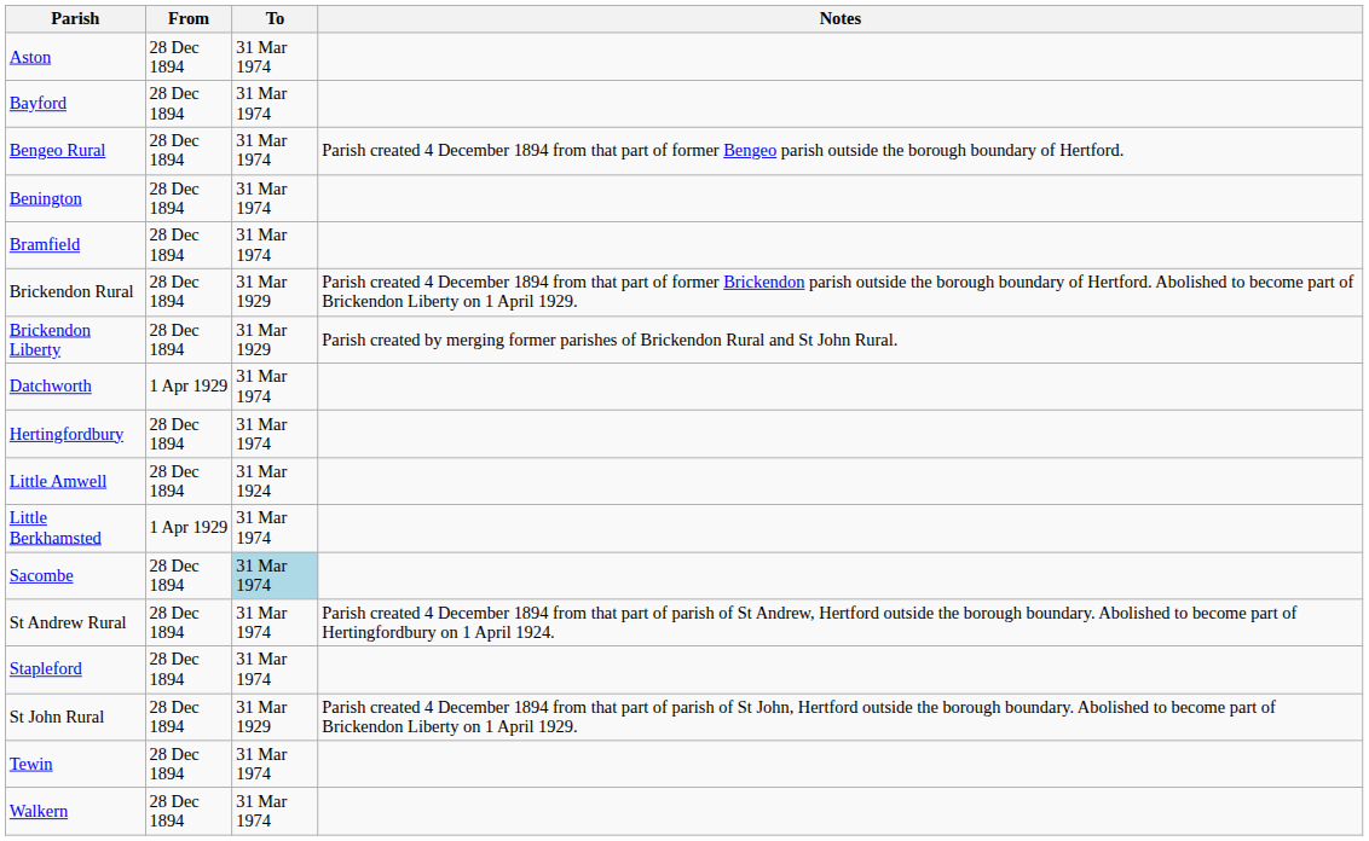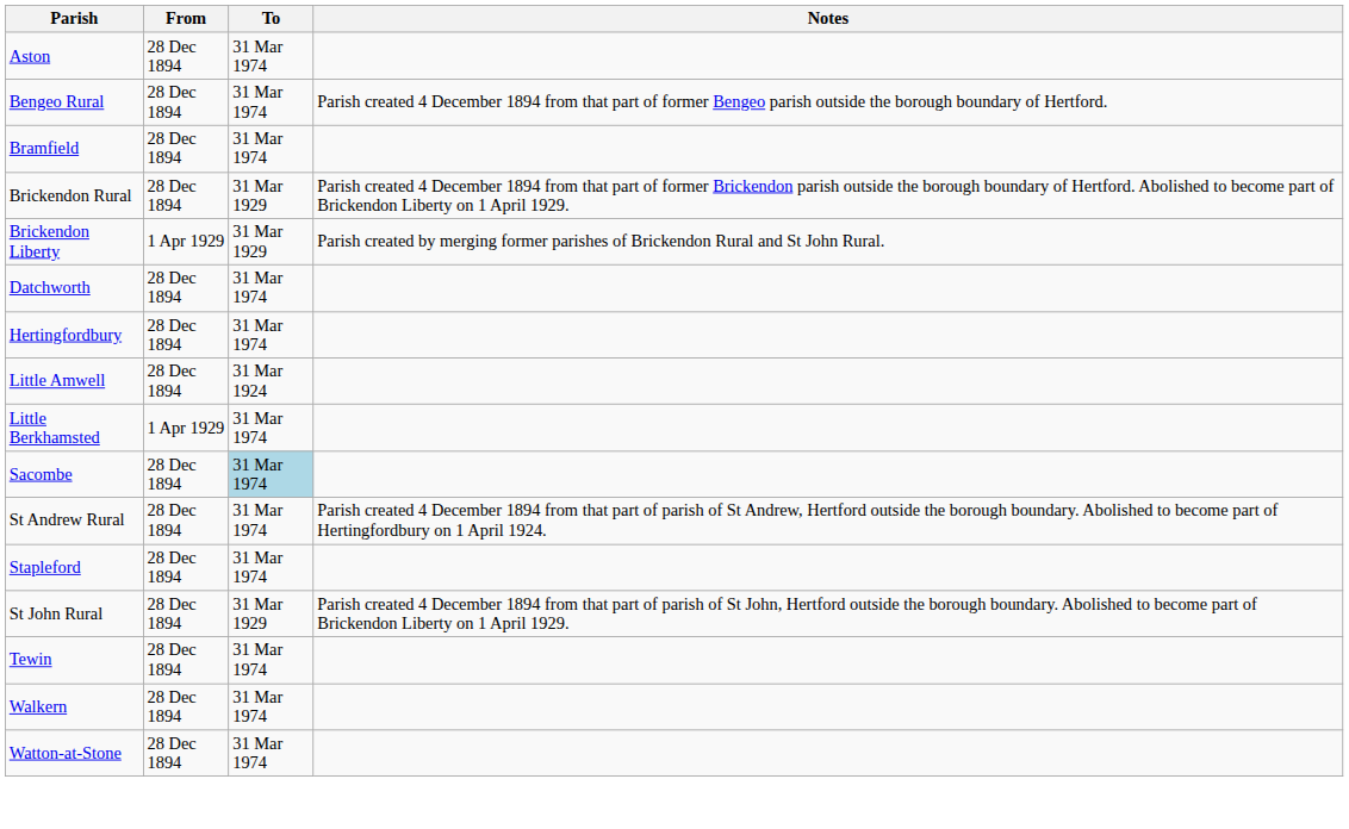- row: Bayford | 28 Dec 1894 | 31 Mar 1974
- row: Benington | 28 Dec 1894 | 31 Mar 1974
Brickendon Liberty | From: 28 Dec 1894 -> 1 Apr 1929
Datchworth | From: 1 Apr 1929 -> 28 Dec 1894
+ row: Watton-at-Stone | 28 Dec 1894 | 31 Mar 1974
